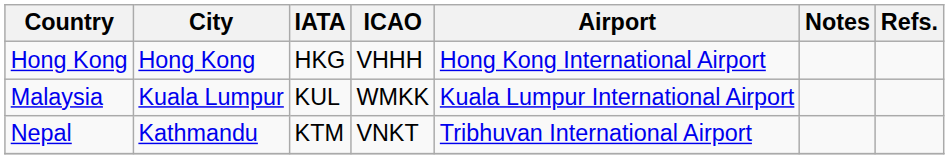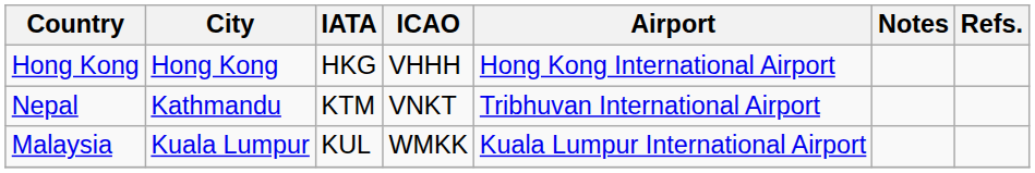rows swapped: Malaysia <-> Nepal
